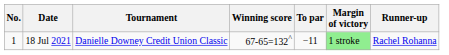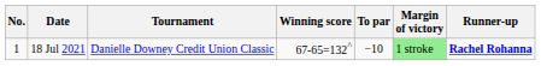18 Jul 2021 | To par: −11 -> −10
18 Jul 2021 | Runner-up: normal -> bold
